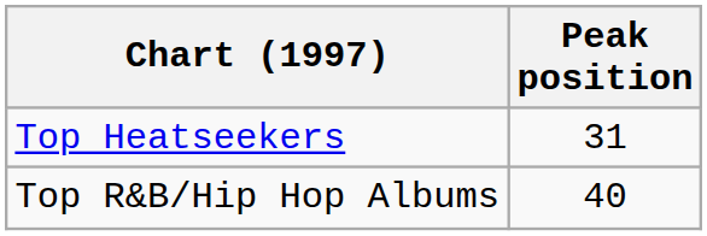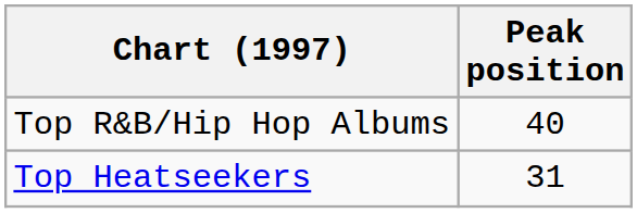rows swapped: Top R&B/Hip Hop Albums <-> Top Heatseekers
